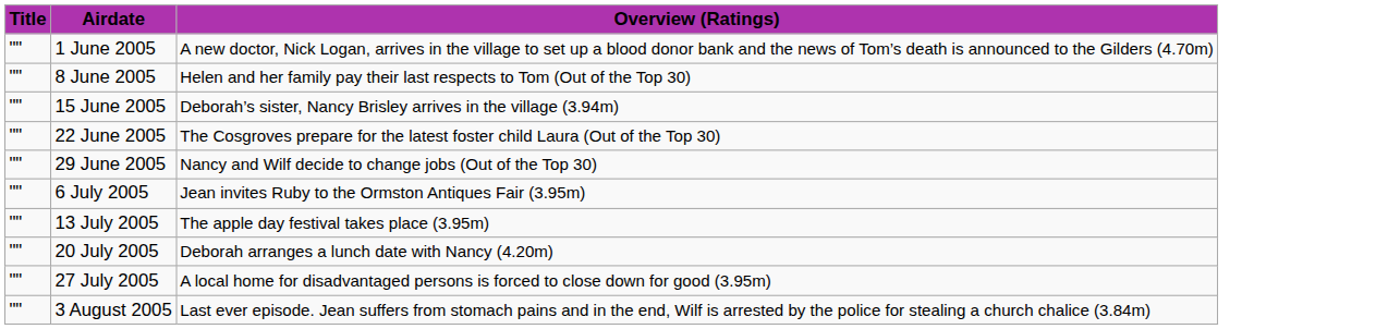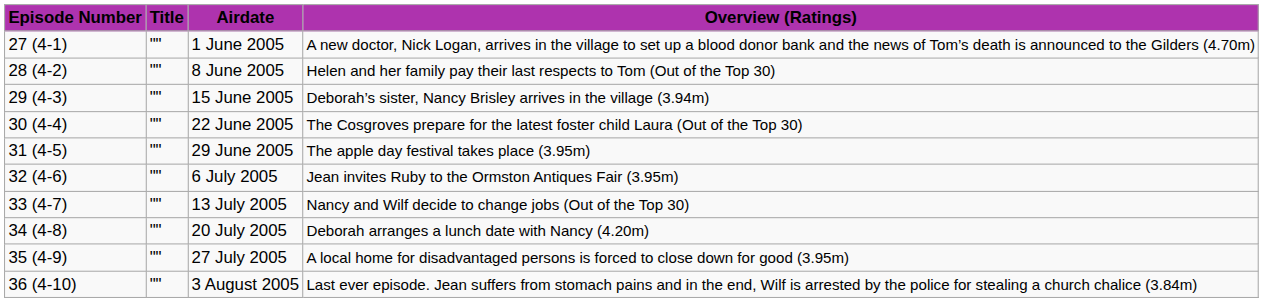+ column: Episode Number | 27 (4-1) | 28 (4-2) | 29 (4-3) | 30 (4-4) | 31 (4-5) | 32 (4-6) | 33 (4-7) | 34 (4-8) | 35 (4-9) | 36 (4-10)
29 June 2005 | Overview (Ratings): Nancy and Wilf decide to change jobs (Out of the Top 30) -> The apple day festival takes place (3.95m)
13 July 2005 | Overview (Ratings): The apple day festival takes place (3.95m) -> Nancy and Wilf decide to change jobs (Out of the Top 30)
